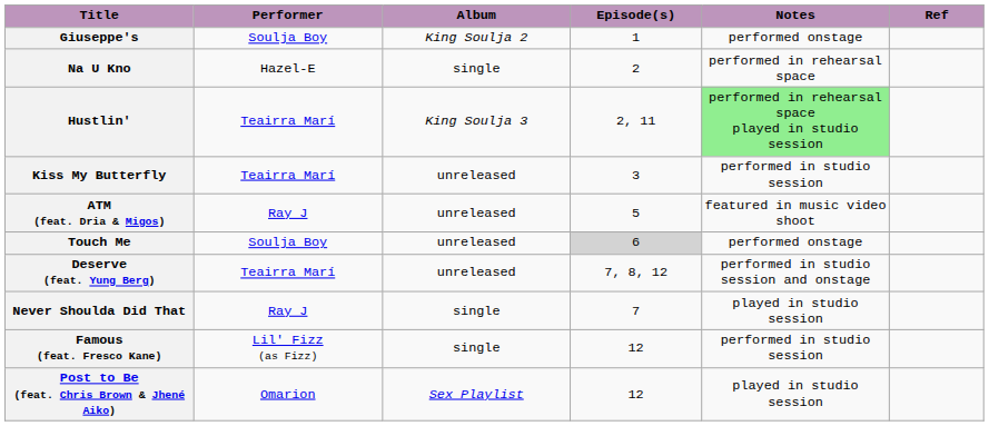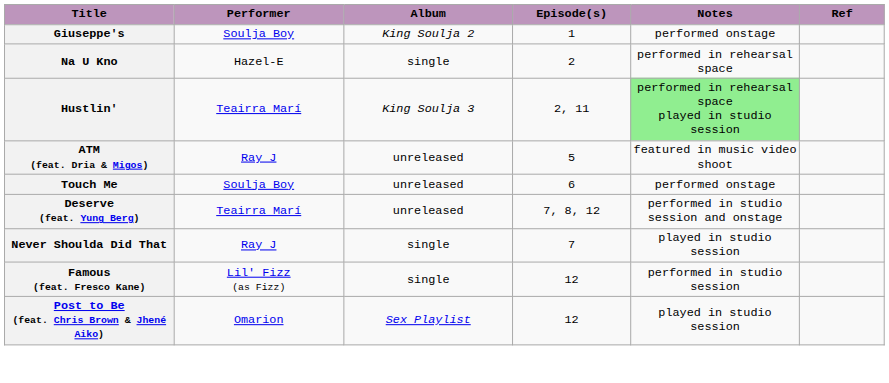- row: Kiss My Butterfly | Teairra Marí | unreleased | 3 | performed in studio session
Touch Me | Episode(s): lightgrey background -> no background
